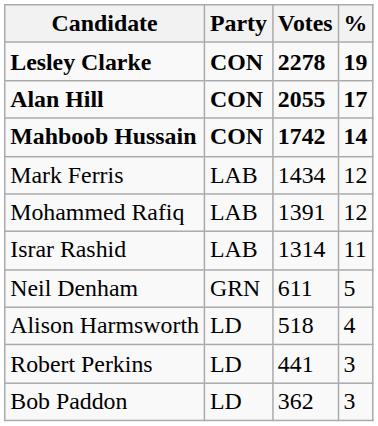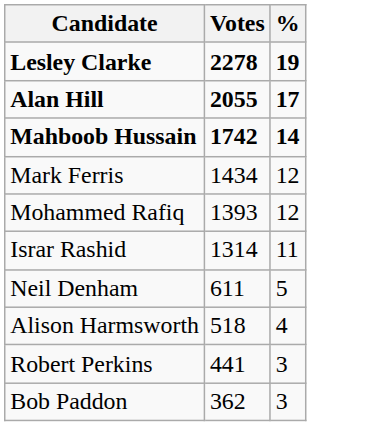- column: Party | CON | CON | CON | LAB | LAB | LAB | GRN | LD | LD | LD
Mohammed Rafiq | Votes: 1391 -> 1393
